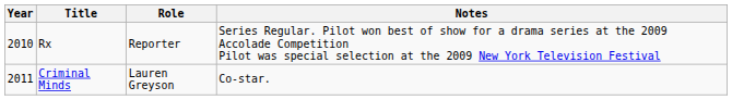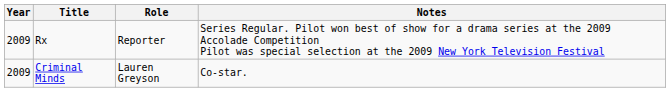Rx | Year: 2010 -> 2009
Criminal Minds | Year: 2011 -> 2009
